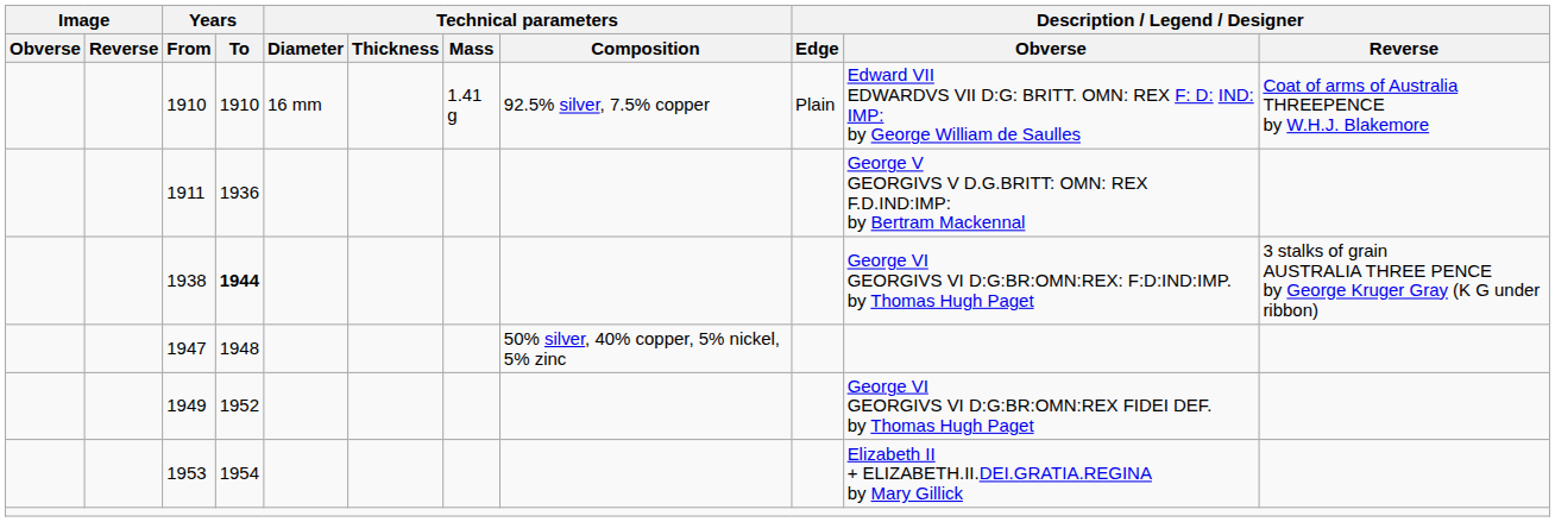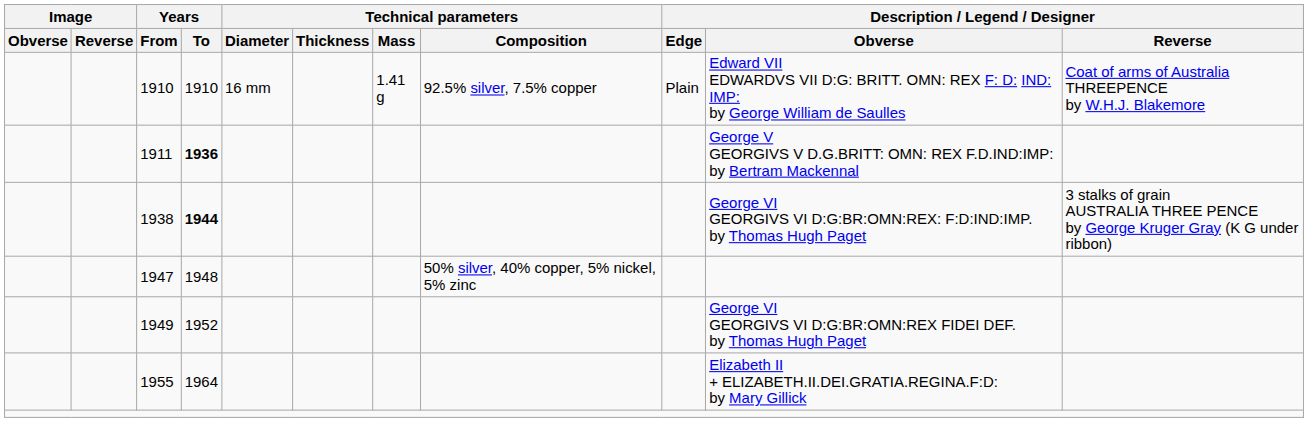1911 | Years / To: normal -> bold
- row: 1953 | 1954 | Elizabeth II + ELIZABETH.II.DEI.GRATIA.REGINA by Mary Gillick
+ row: 1955 | 1964 | Elizabeth II + ELIZABETH.II.DEI.GRATIA.REGINA.F:D: by Mary Gillick
